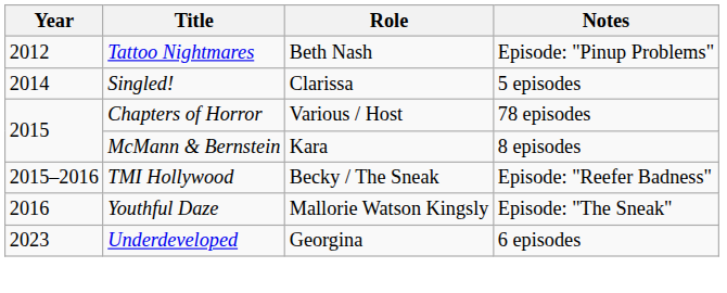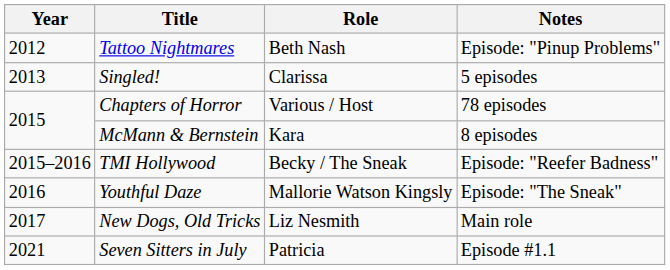Singled! | Year: 2014 -> 2013
+ row: 2017 | New Dogs, Old Tricks | Liz Nesmith | Main role
+ row: 2021 | Seven Sitters in July | Patricia | Episode #1.1
- row: 2023 | Underdeveloped | Georgina | 6 episodes
